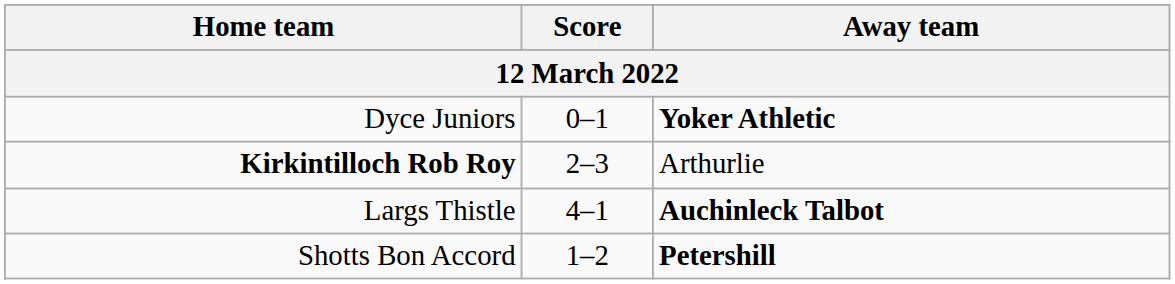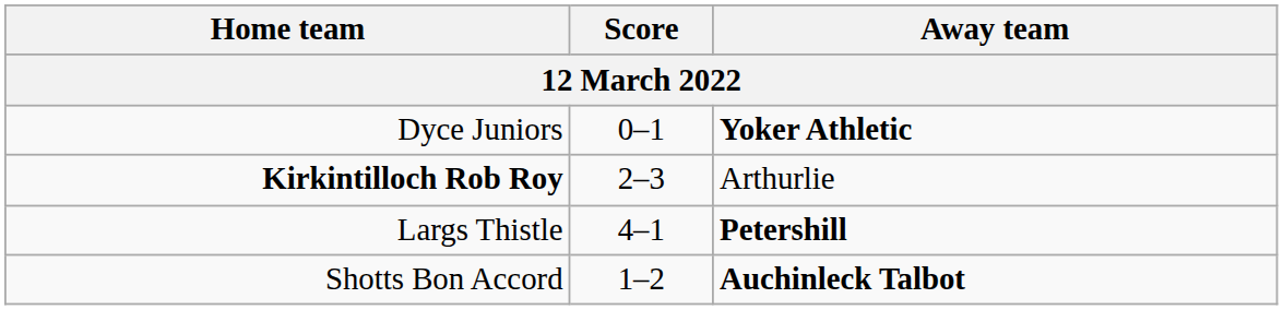Largs Thistle | Away team: Auchinleck Talbot -> Petershill
Shotts Bon Accord | Away team: Petershill -> Auchinleck Talbot
